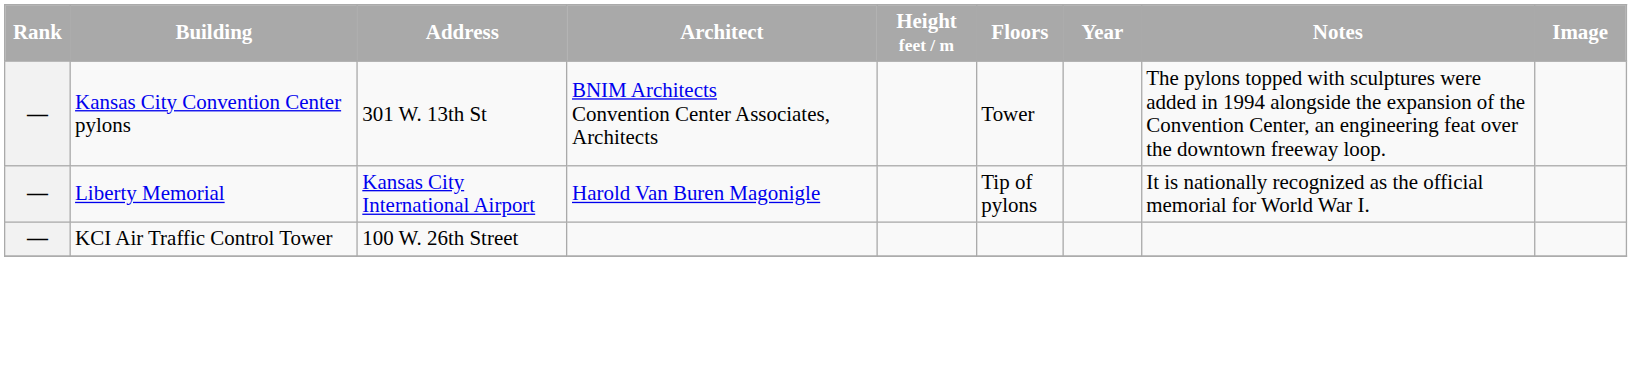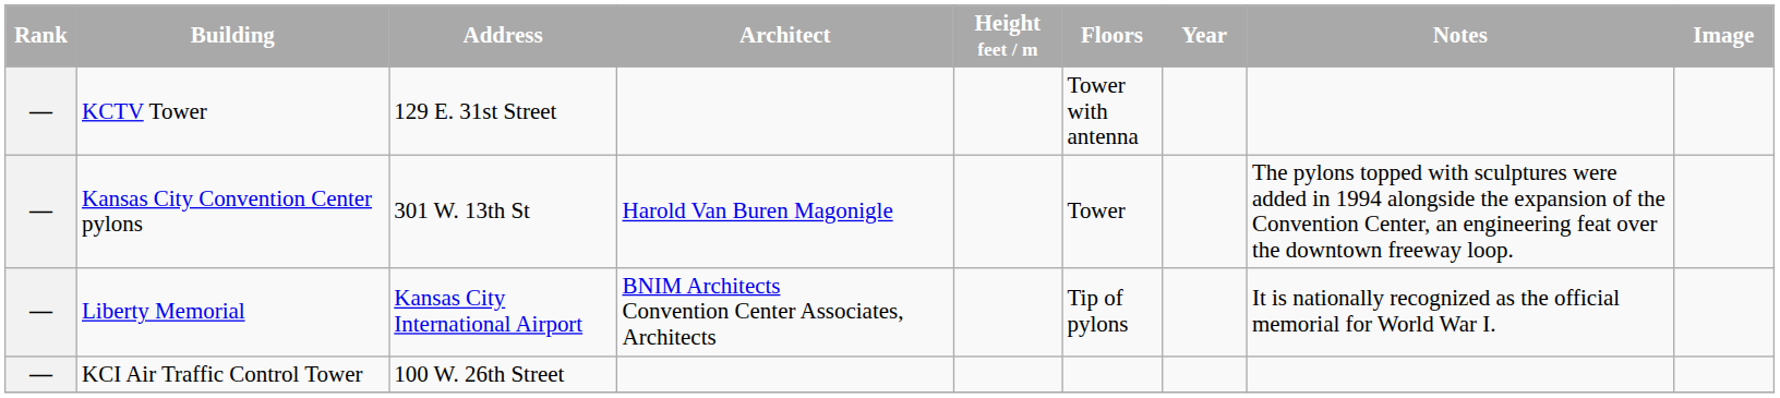+ row: — | KCTV Tower | 129 E. 31st Street | Tower with antenna
Kansas City Convention Center pylons | Architect: BNIM Architects Convention Center Associates, Architects -> Harold Van Buren Magonigle
Liberty Memorial | Architect: Harold Van Buren Magonigle -> BNIM Architects Convention Center Associates, Architects
